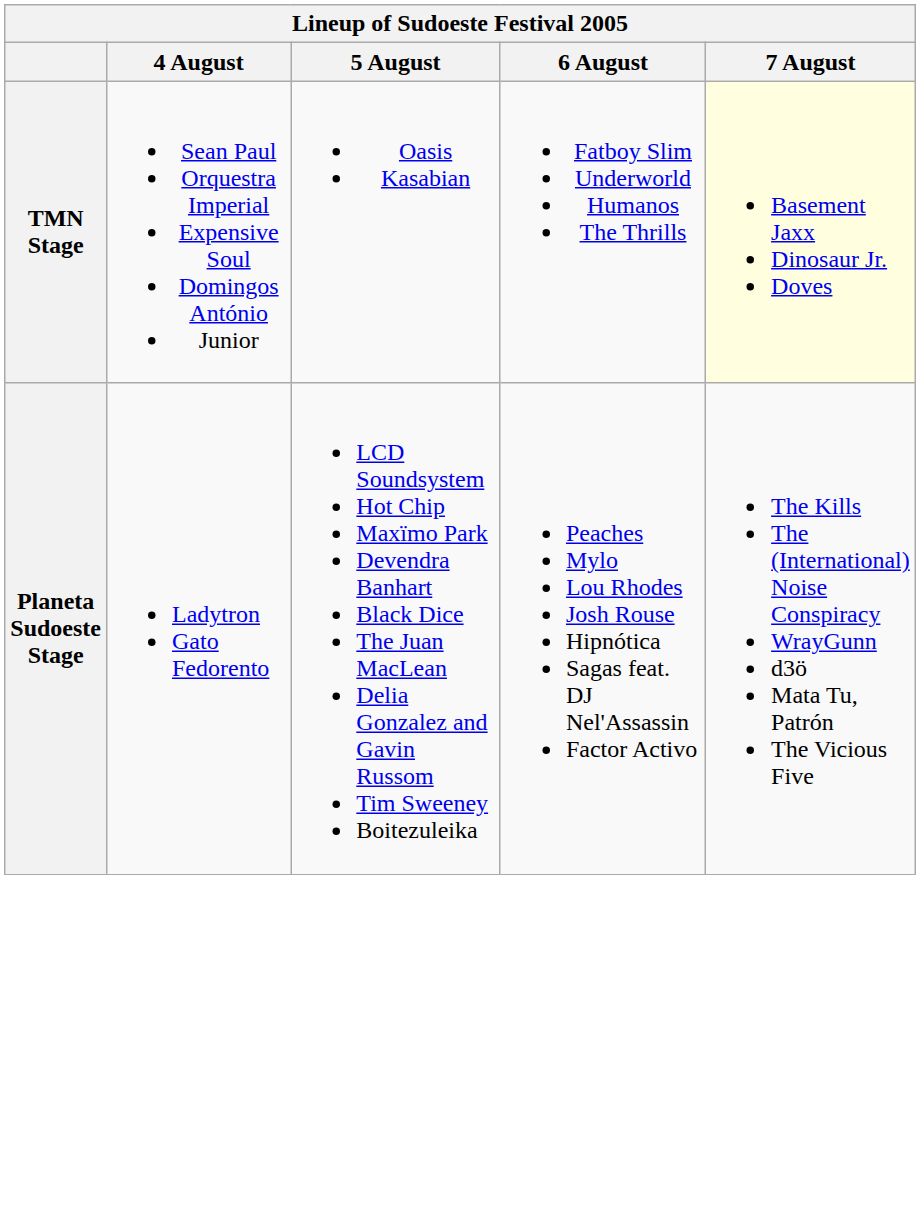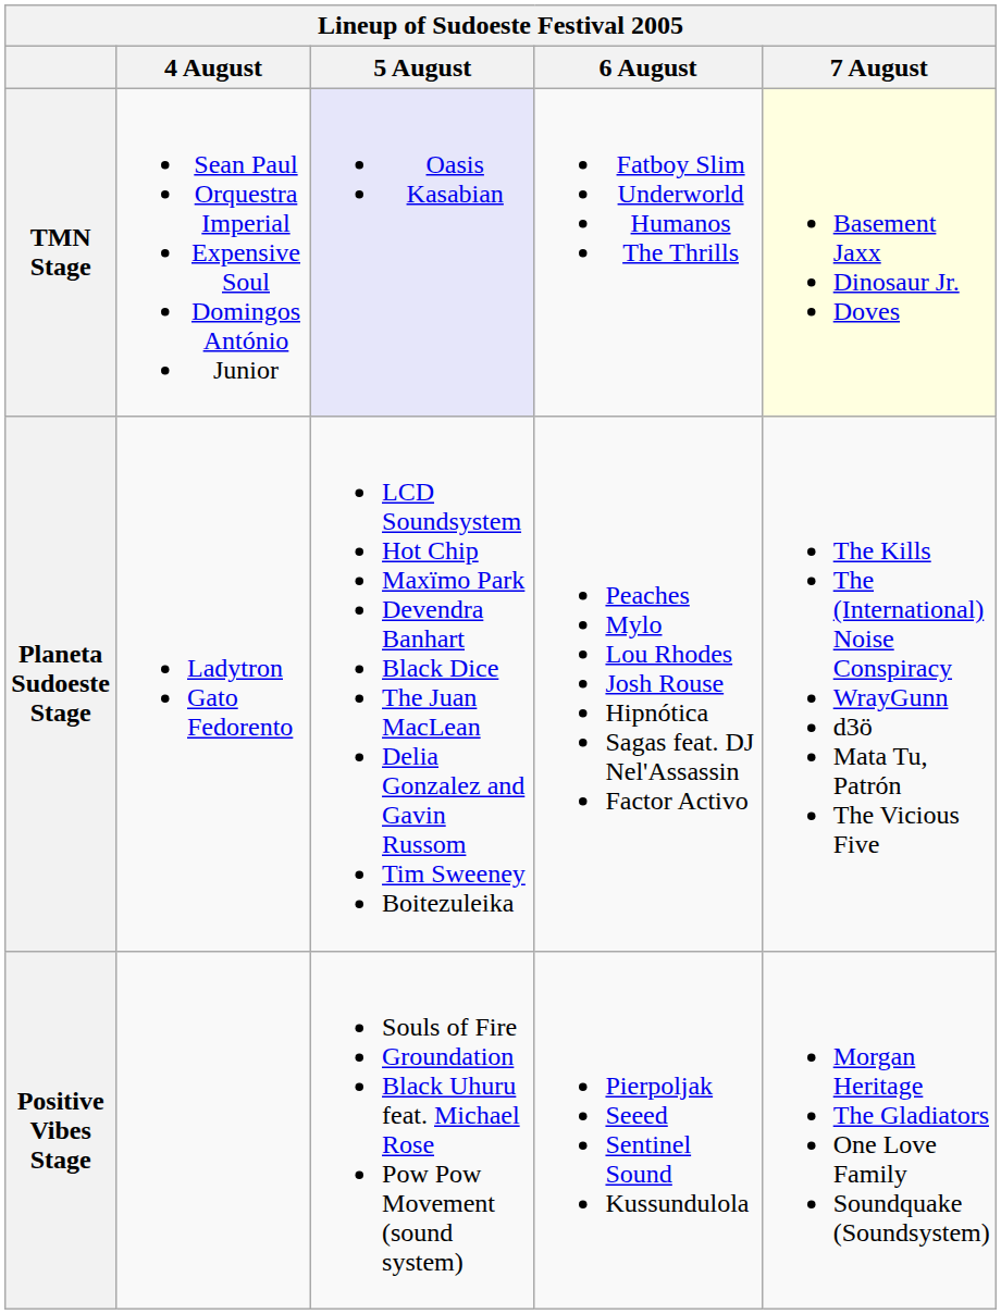TMN Stage | 5 August: no background -> lavender background
+ row: Positive Vibes Stage | Souls of Fire Groundation Black Uhuru feat. Michael Rose Pow Pow Movement (sound system) | Pierpoljak Seeed Sentinel Sound Kussundulola | Morgan Heritage The Gladiators One Love Family Soundquake (Soundsystem)
